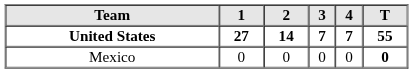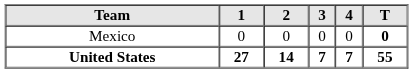rows swapped: Mexico <-> United States
